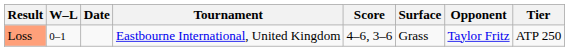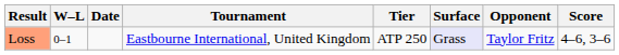columns swapped: Tier <-> Score
Loss | Surface: no background -> lavender background
